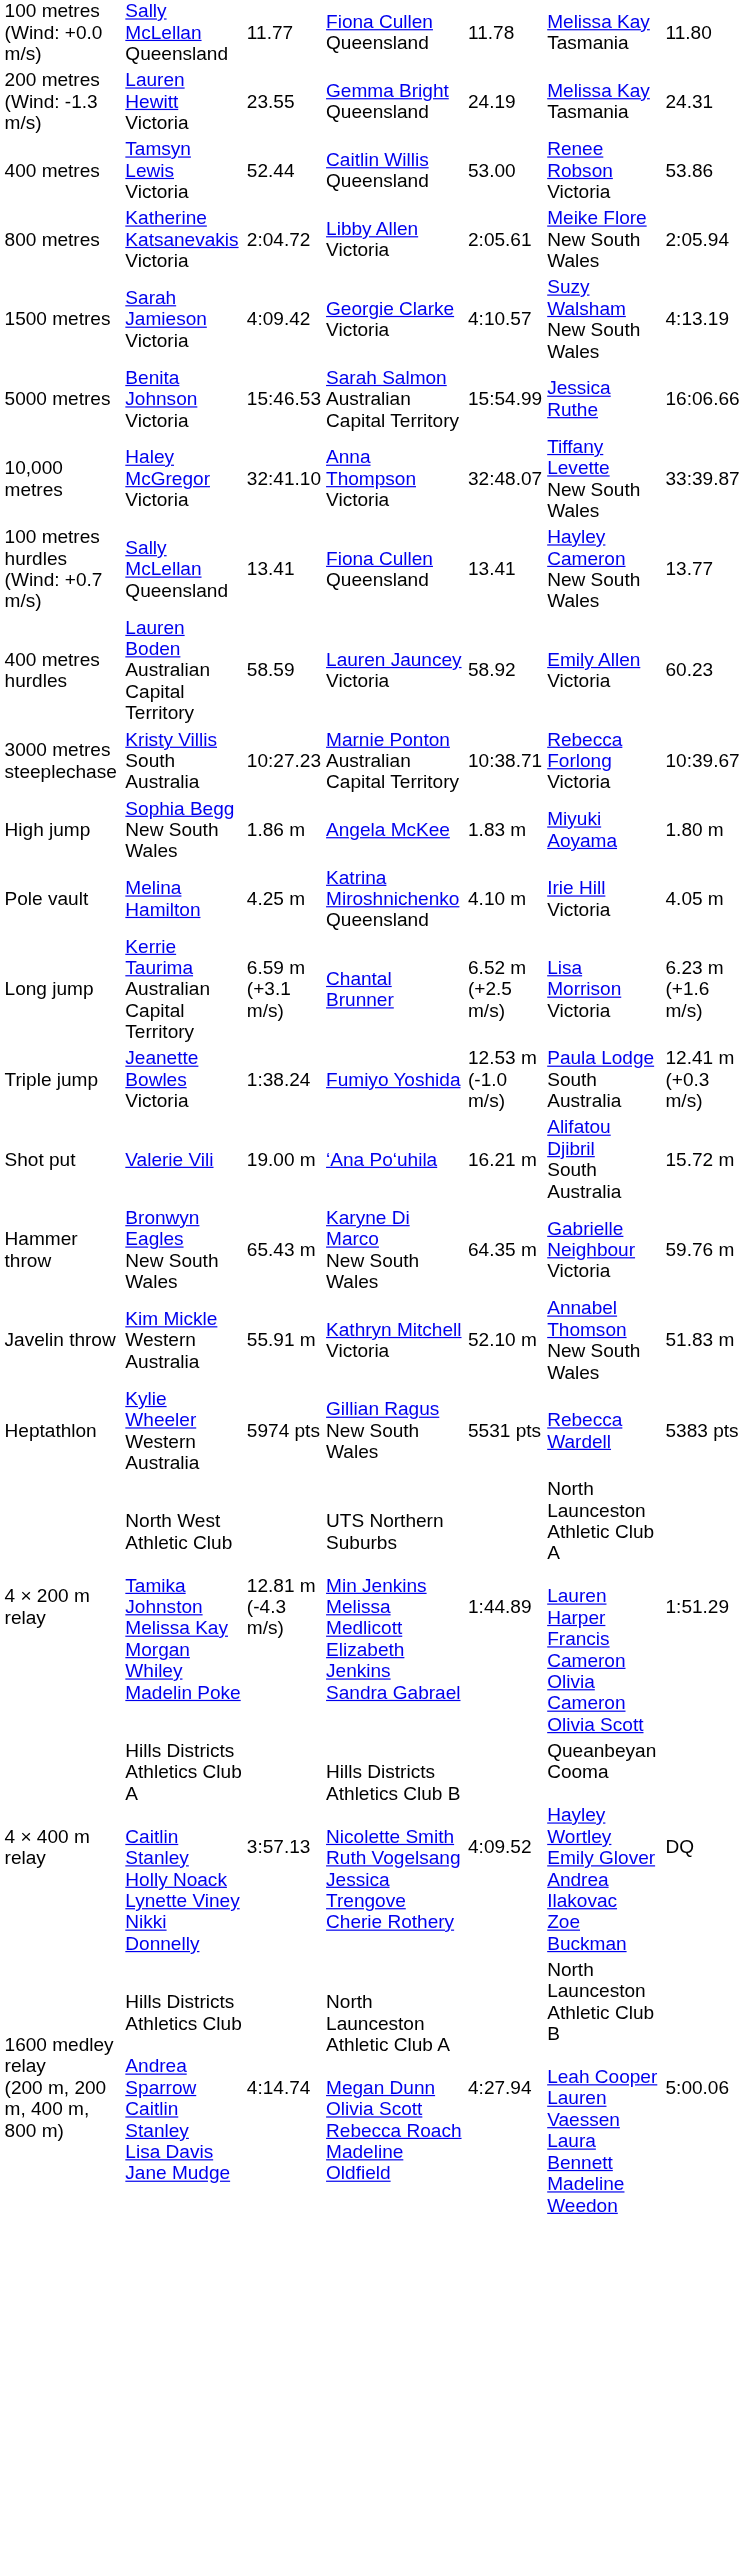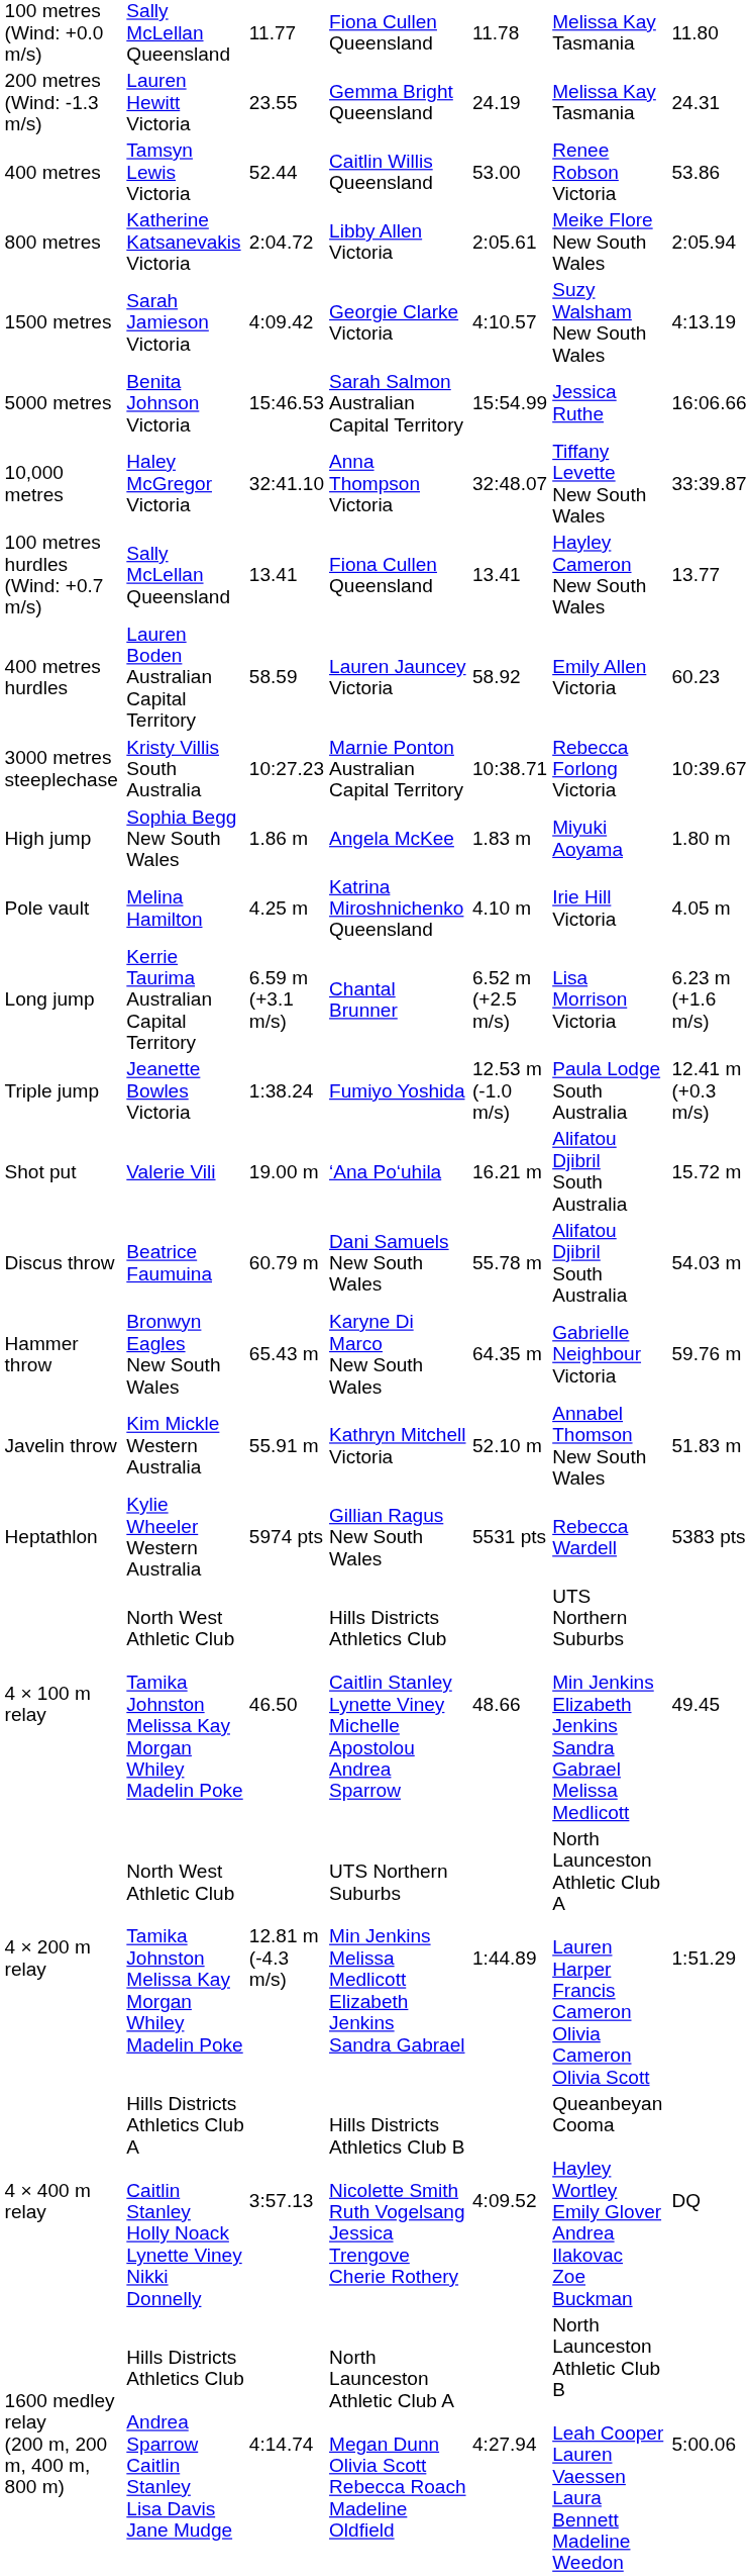+ row: Discus throw | Beatrice Faumuina | 60.79 m | Dani Samuels New South Wales | 55.78 m | Alifatou Djibril South Australia | 54.03 m
+ row: 4 × 100 m relay | North West Athletic Club Tamika Johnston Melissa Kay Morgan Whiley Madelin Poke | 46.50 | Hills Districts Athletics Club Caitlin Stanley Lynette Viney Michelle Apostolou Andrea Sparrow | 48.66 | UTS Northern Suburbs Min Jenkins Elizabeth Jenkins Sandra Gabrael Melissa Medlicott | 49.45
